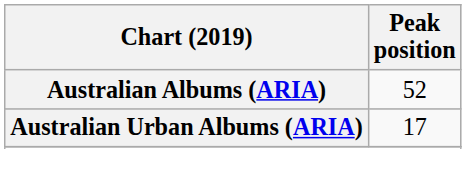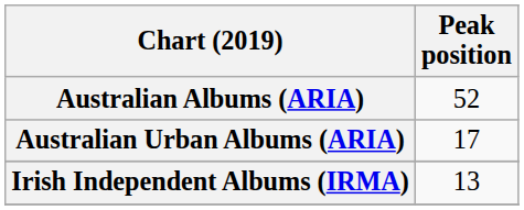+ row: Irish Independent Albums (IRMA) | 13
